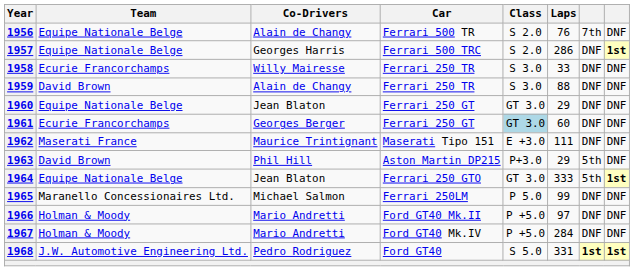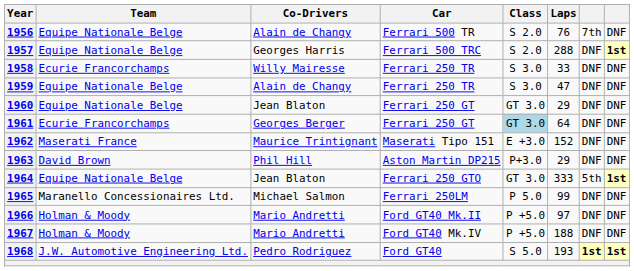1957 | Laps: 286 -> 288
1959 | Team: David Brown -> Equipe Nationale Belge
1959 | Laps: 88 -> 47
1961 | Laps: 60 -> 64
1962 | Laps: 111 -> 152
1963 | column 7: 5th -> DNF
1967 | Laps: 284 -> 188
1968 | Laps: 331 -> 193
